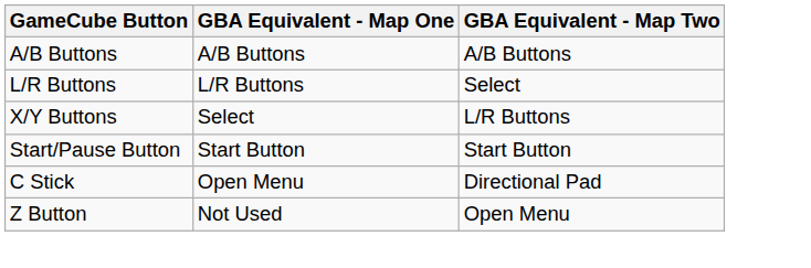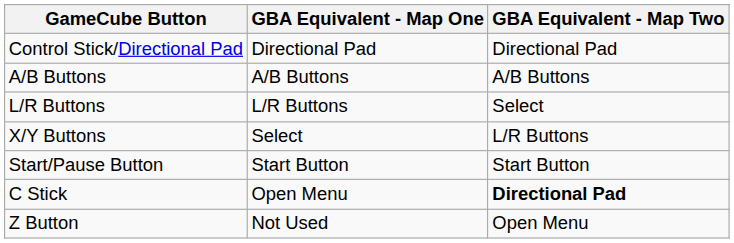+ row: Control Stick/Directional Pad | Directional Pad | Directional Pad
C Stick | GBA Equivalent - Map Two: normal -> bold
